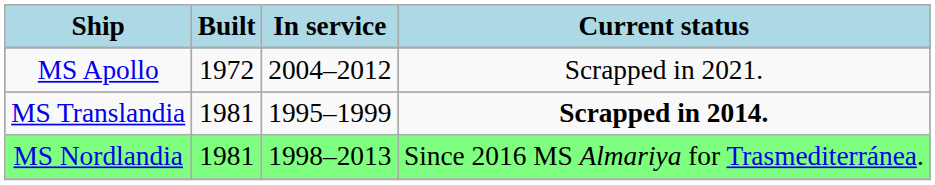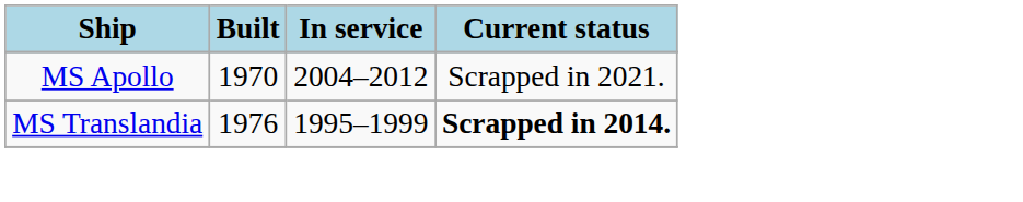MS Apollo | Built: 1972 -> 1970
MS Translandia | Built: 1981 -> 1976
- row: MS Nordlandia | 1981 | 1998–2013 | Since 2016 MS Almariya for Trasmediterránea.
